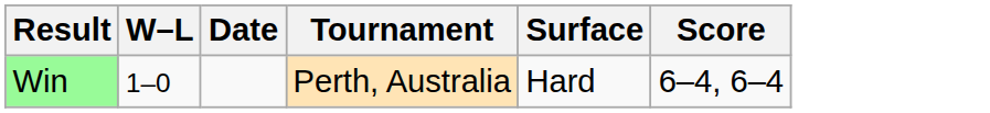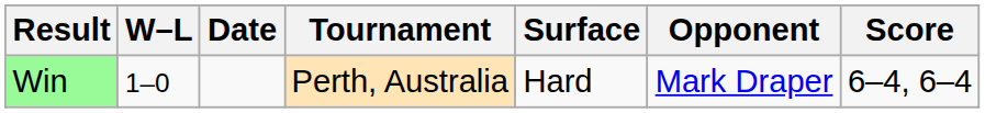+ column: Opponent | Mark Draper
